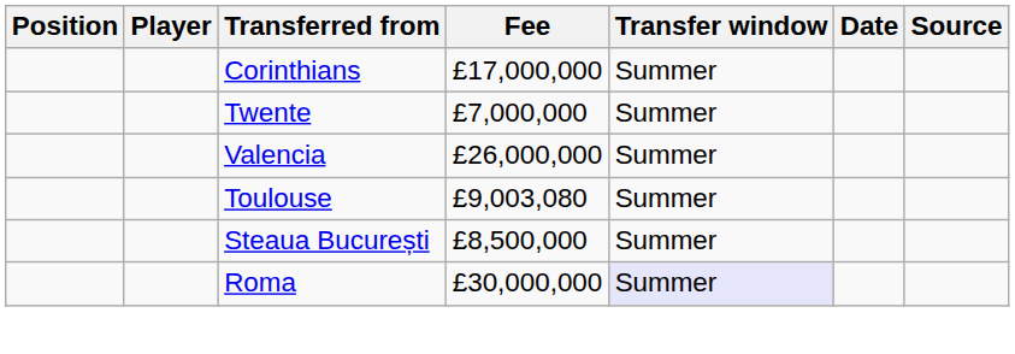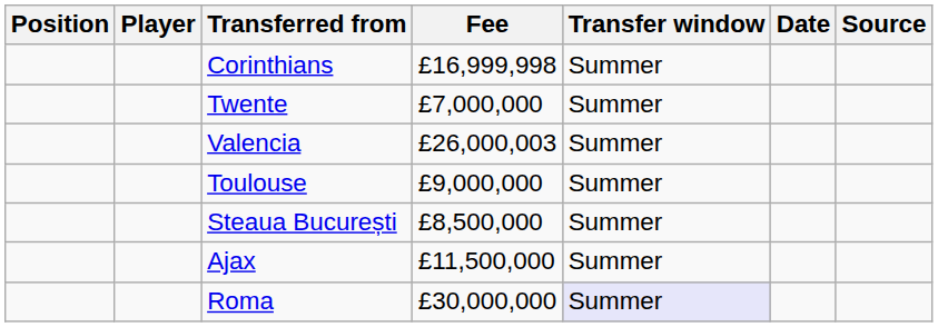Corinthians | Fee: £17,000,000 -> £16,999,998
Valencia | Fee: £26,000,000 -> £26,000,003
Toulouse | Fee: £9,003,080 -> £9,000,000
+ row: Ajax | £11,500,000 | Summer
